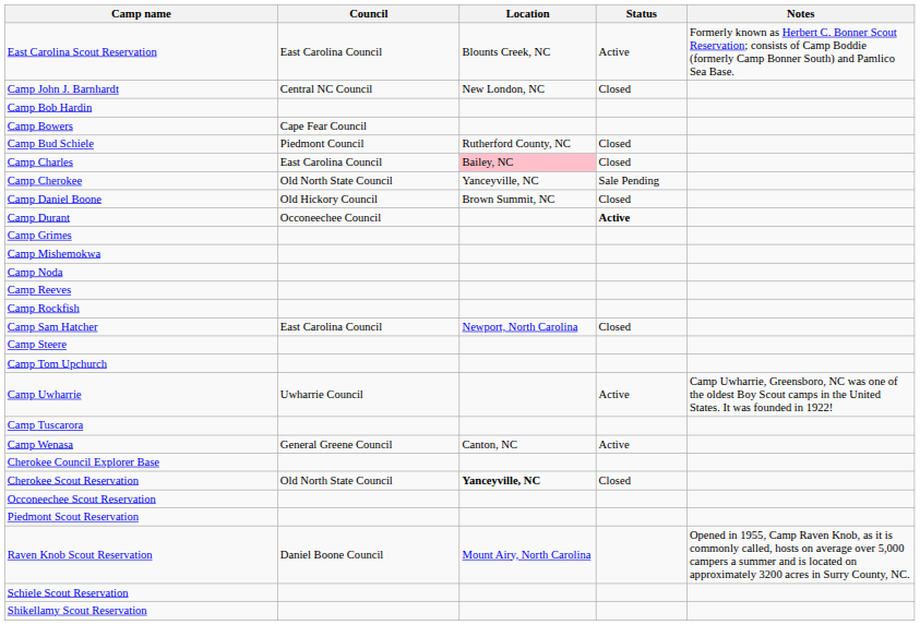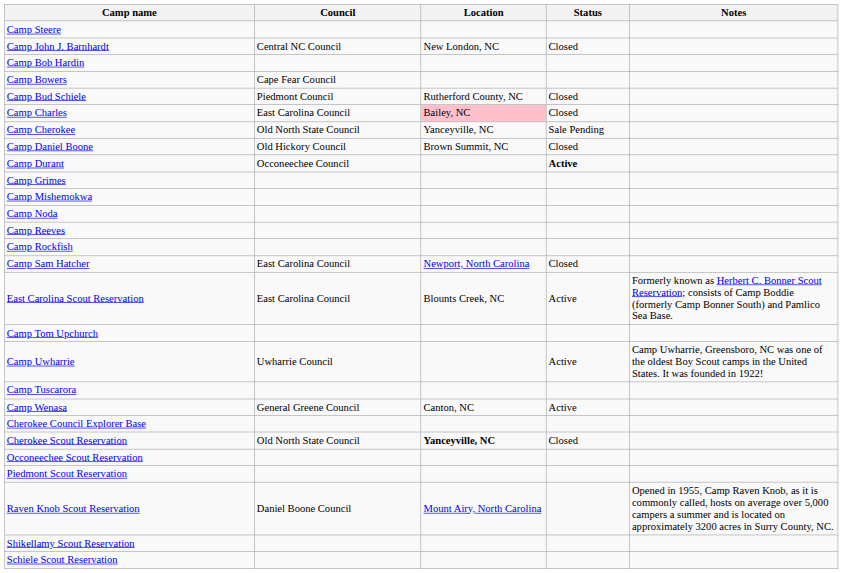rows swapped: East Carolina Scout Reservation <-> Camp Steere
rows swapped: Schiele Scout Reservation <-> Shikellamy Scout Reservation
